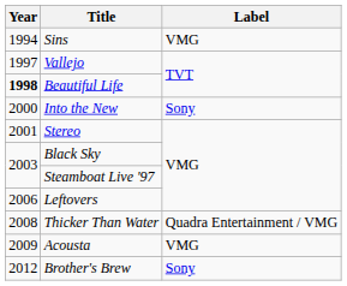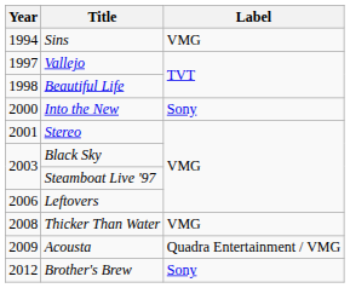Beautiful Life | Year: bold -> normal
Thicker Than Water | Label: Quadra Entertainment / VMG -> VMG
Acousta | Label: VMG -> Quadra Entertainment / VMG
